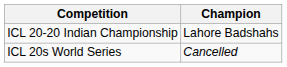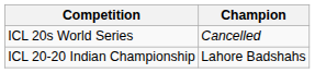rows swapped: ICL 20-20 Indian Championship <-> ICL 20s World Series
